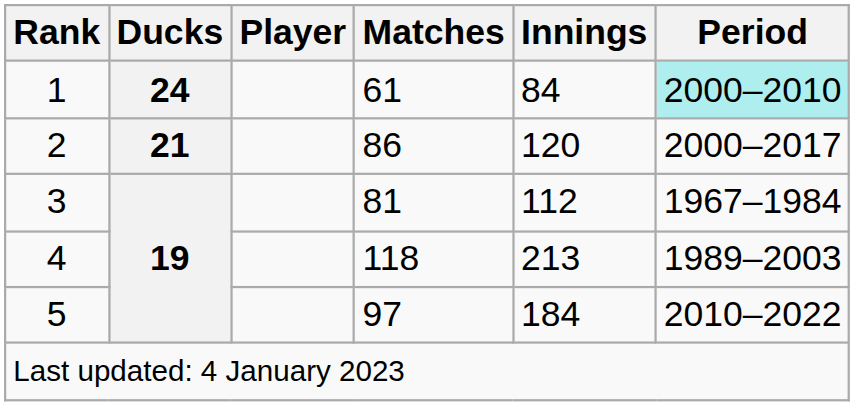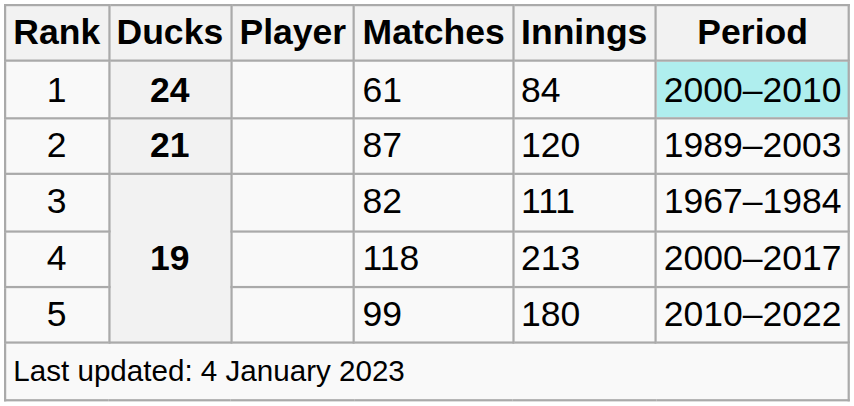2 | Matches: 86 -> 87
2 | Period: 2000–2017 -> 1989–2003
3 | Matches: 81 -> 82
3 | Innings: 112 -> 111
4 | Period: 1989–2003 -> 2000–2017
5 | Matches: 97 -> 99
5 | Innings: 184 -> 180
